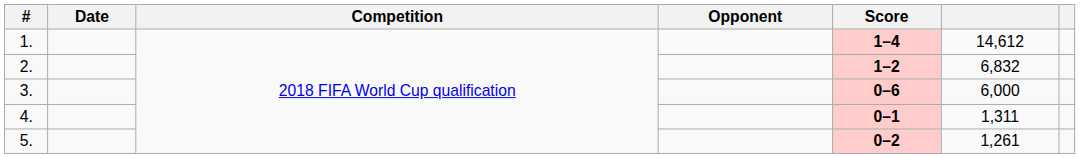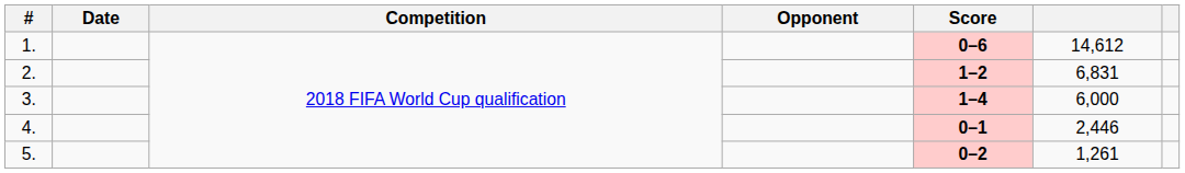1. | Score: 1–4 -> 0–6
2. | column 6: 6,832 -> 6,831
3. | Score: 0–6 -> 1–4
4. | column 6: 1,311 -> 2,446
